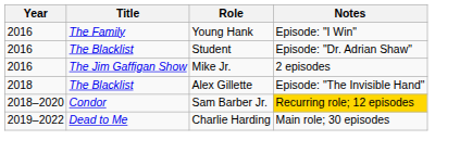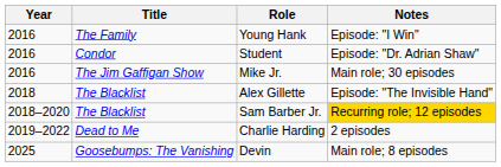Student | Title: The Blacklist -> Condor
Mike Jr. | Notes: 2 episodes -> Main role; 30 episodes
Sam Barber Jr. | Title: Condor -> The Blacklist
Charlie Harding | Notes: Main role; 30 episodes -> 2 episodes
+ row: 2025 | Goosebumps: The Vanishing | Devin | Main role; 8 episodes
